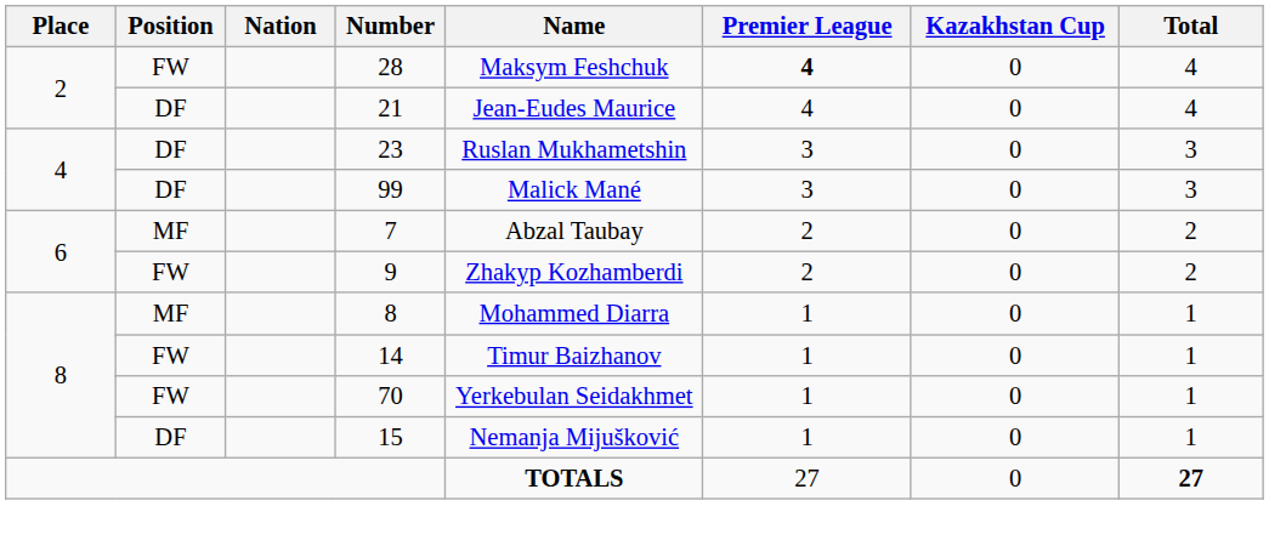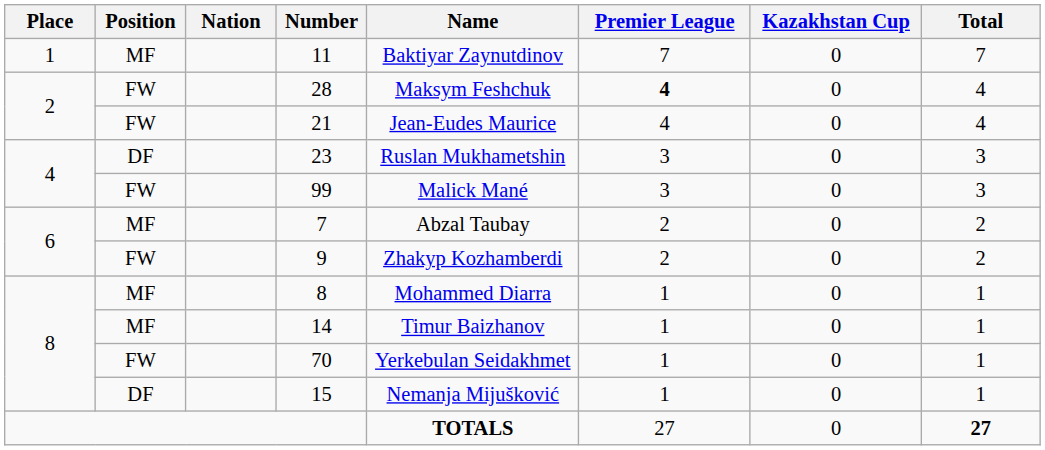+ row: 1 | MF | 11 | Baktiyar Zaynutdinov | 7 | 0 | 7
21 | Position: DF -> FW
99 | Position: DF -> FW
14 | Position: FW -> MF
